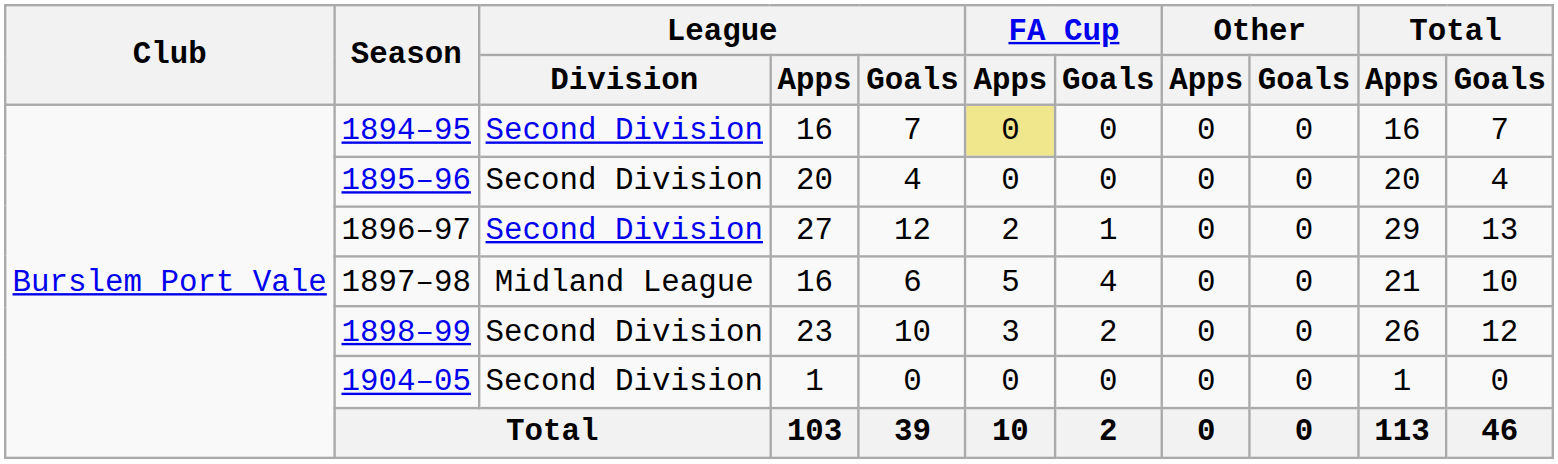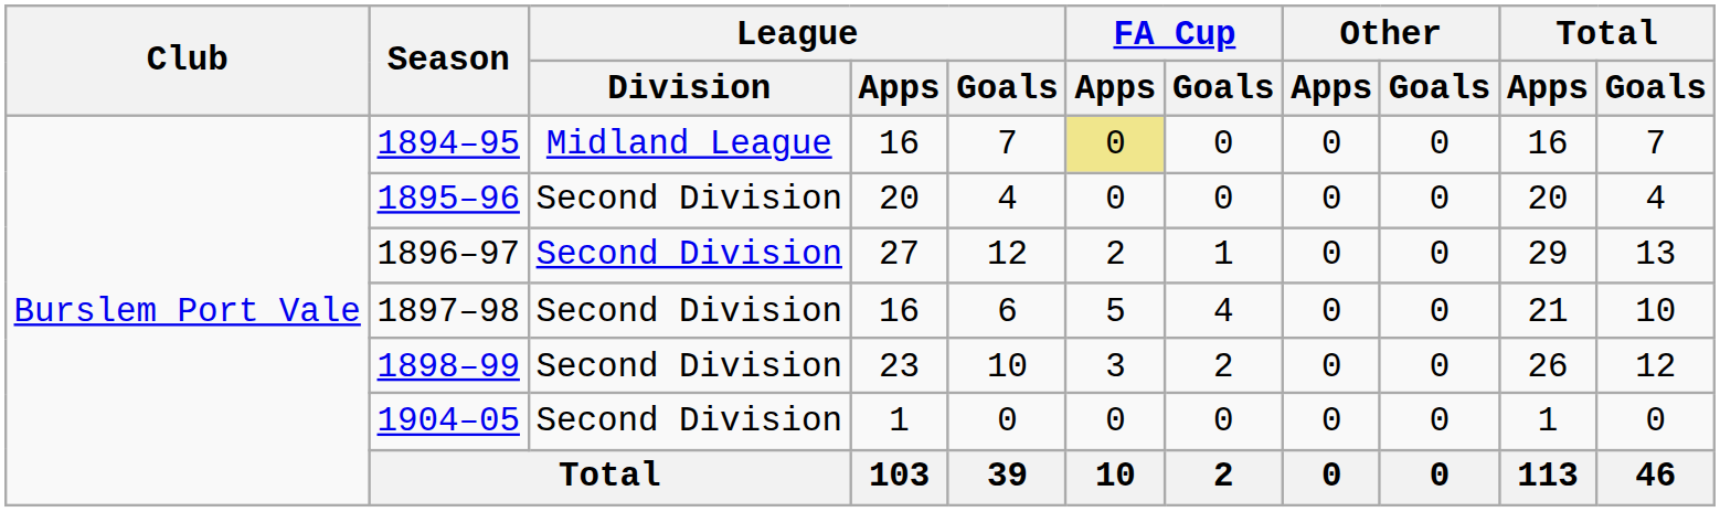1894–95 | League / Division: Second Division -> Midland League
1897–98 | League / Division: Midland League -> Second Division
